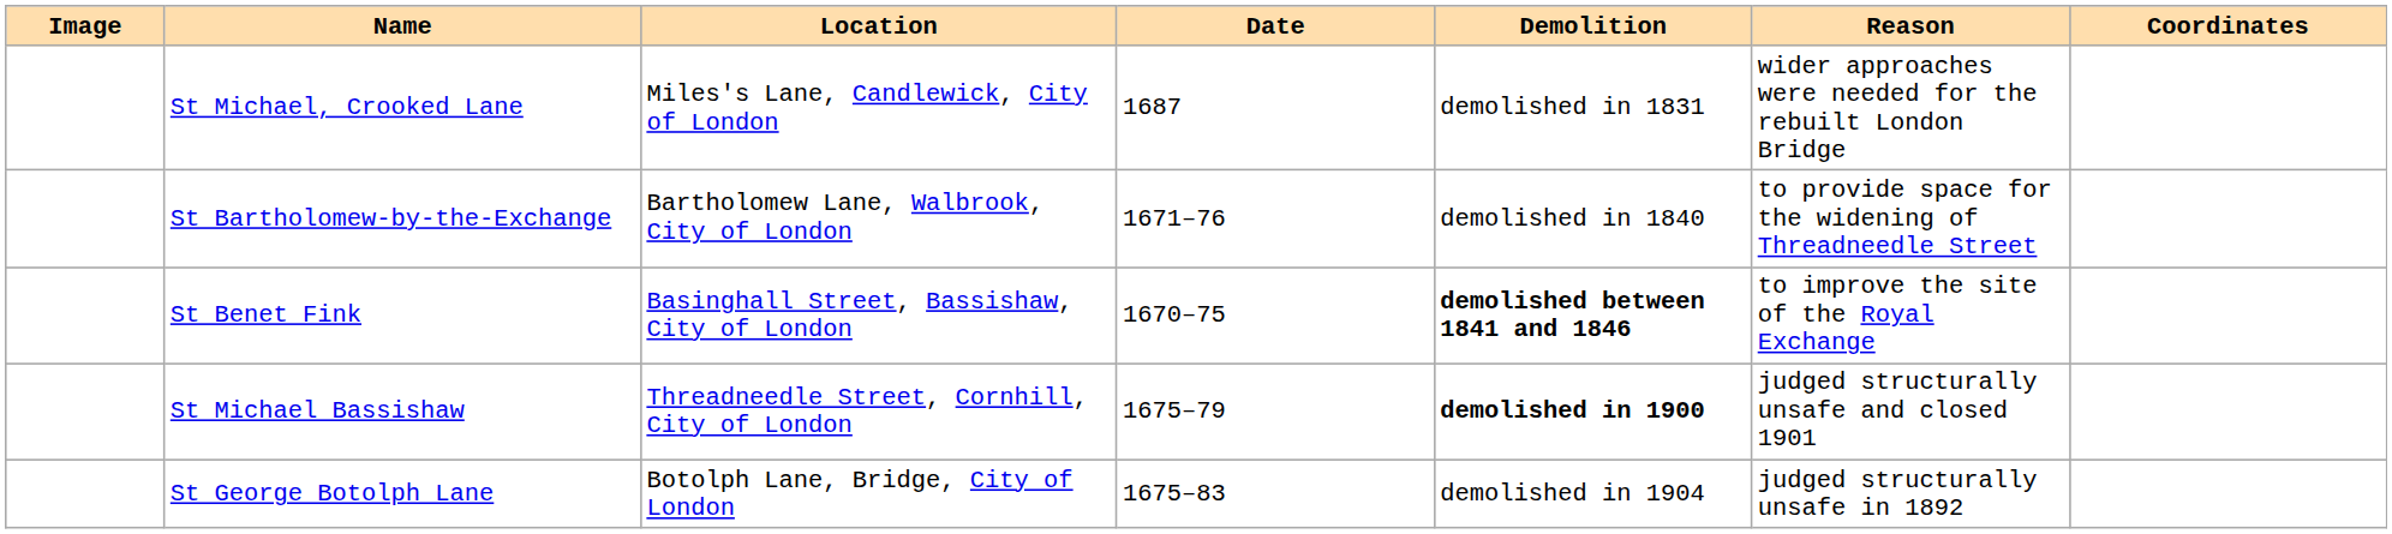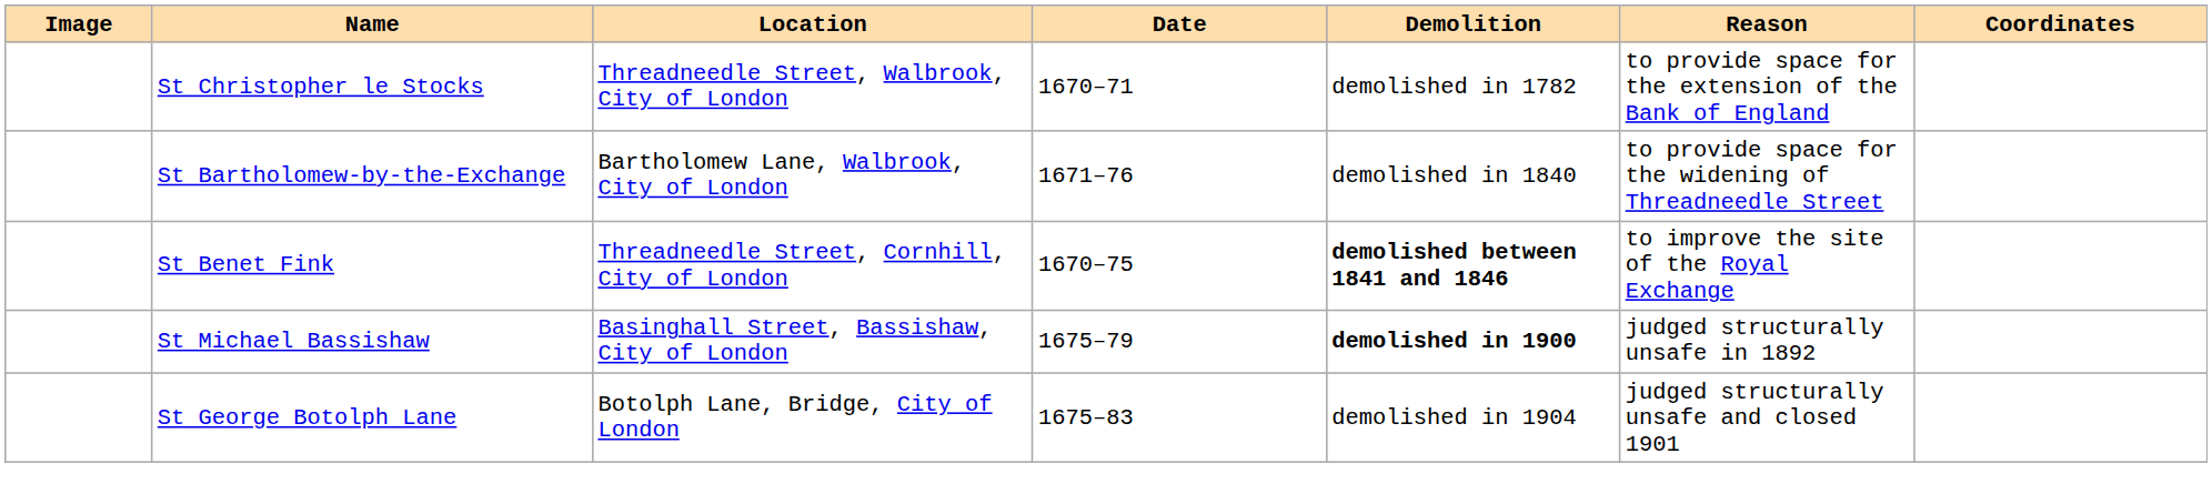+ row: St Christopher le Stocks | Threadneedle Street, Walbrook, City of London | 1670–71 | demolished in 1782 | to provide space for the extension of the Bank of England
- row: St Michael, Crooked Lane | Miles's Lane, Candlewick, City of London | 1687 | demolished in 1831 | wider approaches were needed for the rebuilt London Bridge
St Benet Fink | Location: Basinghall Street, Bassishaw, City of London -> Threadneedle Street, Cornhill, City of London
St Michael Bassishaw | Location: Threadneedle Street, Cornhill, City of London -> Basinghall Street, Bassishaw, City of London
St Michael Bassishaw | Reason: judged structurally unsafe and closed 1901 -> judged structurally unsafe in 1892
St George Botolph Lane | Reason: judged structurally unsafe in 1892 -> judged structurally unsafe and closed 1901
